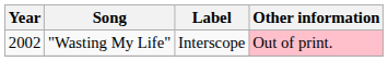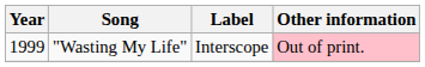"Wasting My Life" | Year: 2002 -> 1999
